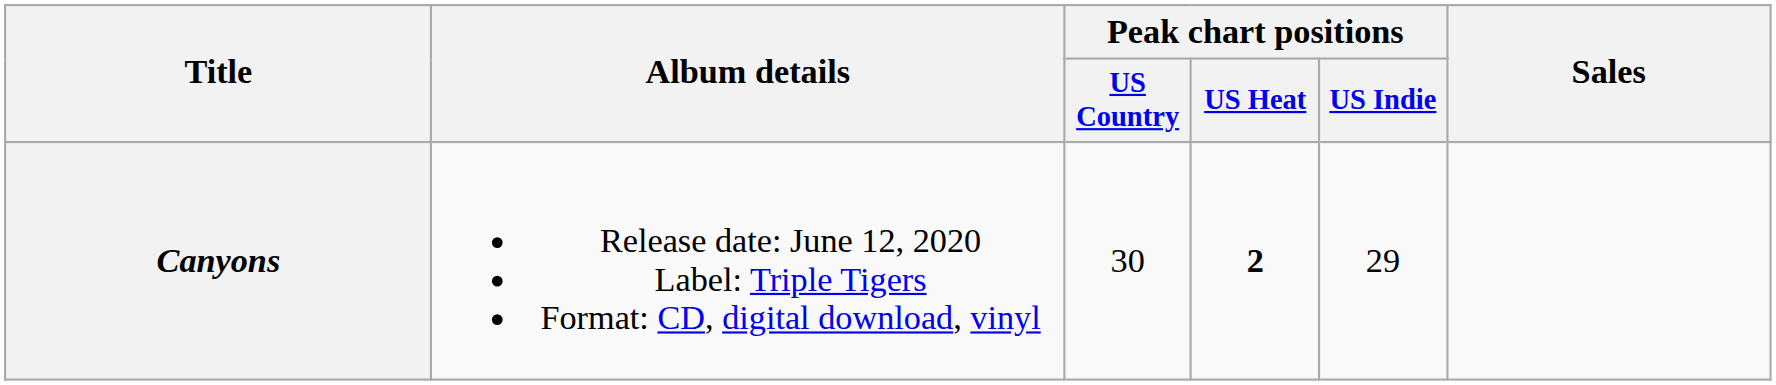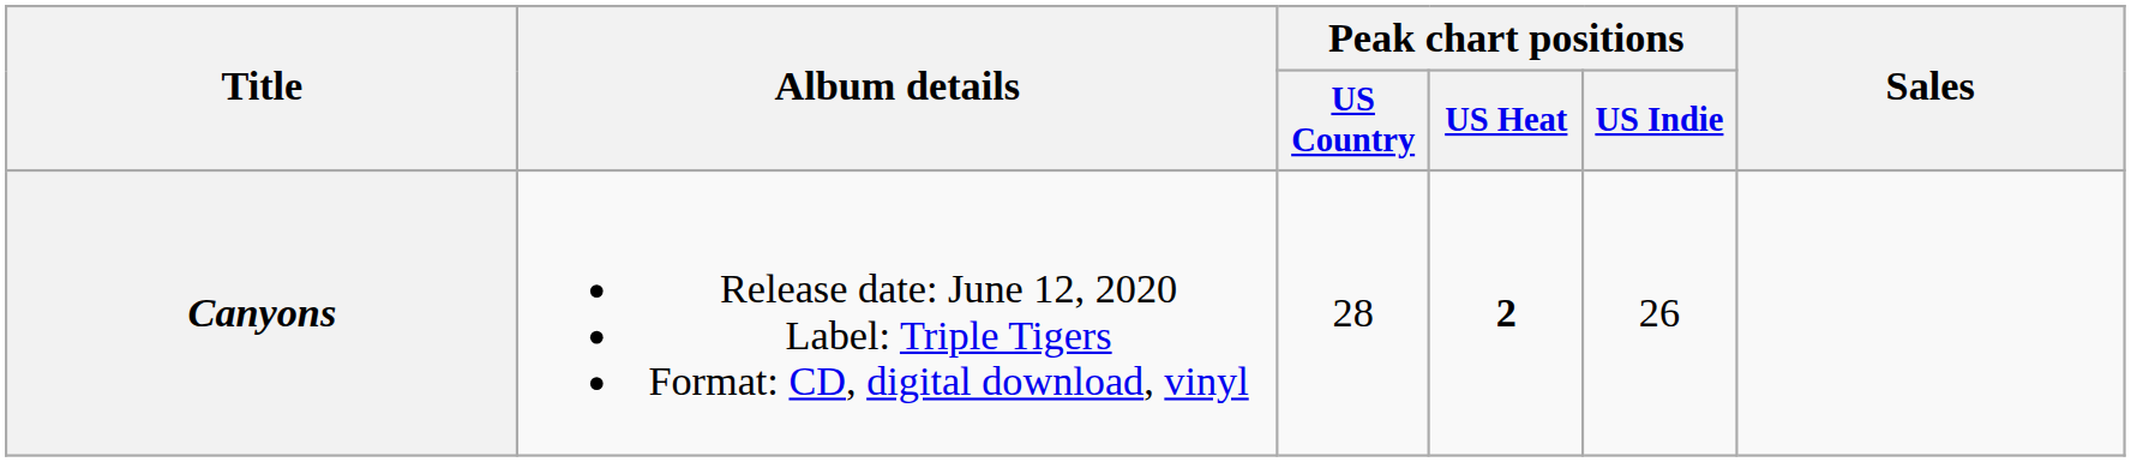Canyons | Peak chart positions / US Country: 30 -> 28
Canyons | Peak chart positions / US Indie: 29 -> 26
